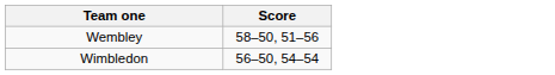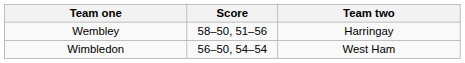+ column: Team two | Harringay | West Ham
